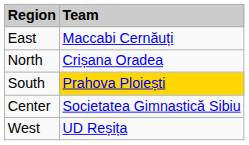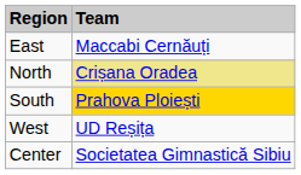North | column 2: no background -> khaki background
rows swapped: Center <-> West
